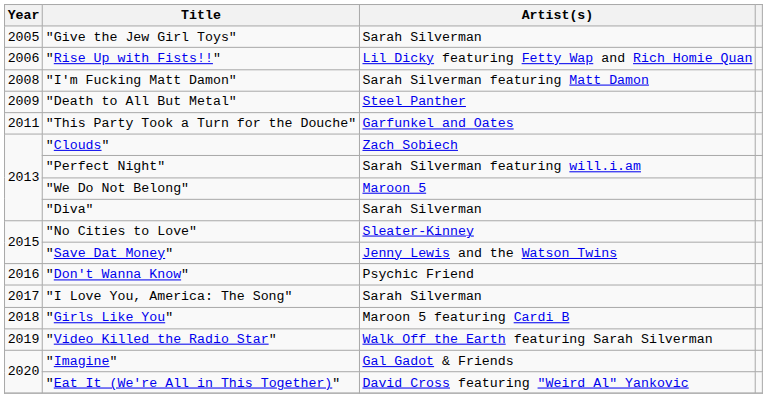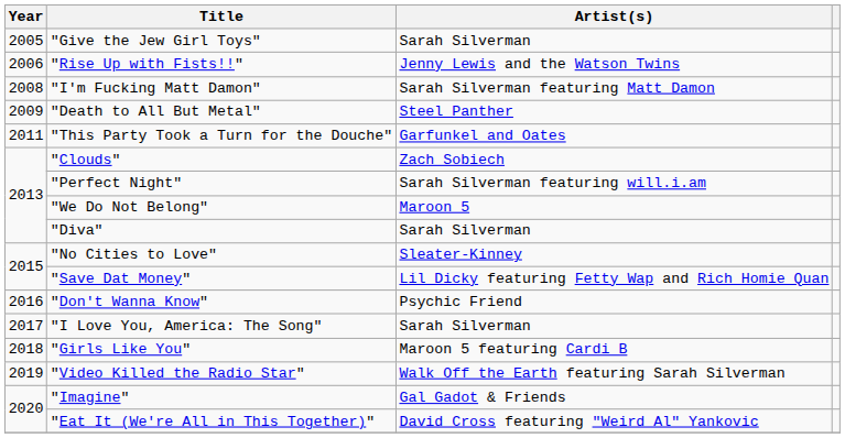"Rise Up with Fists!!" | Artist(s): Lil Dicky featuring Fetty Wap and Rich Homie Quan -> Jenny Lewis and the Watson Twins
"Save Dat Money" | Artist(s): Jenny Lewis and the Watson Twins -> Lil Dicky featuring Fetty Wap and Rich Homie Quan
